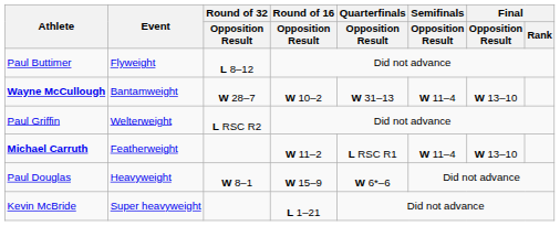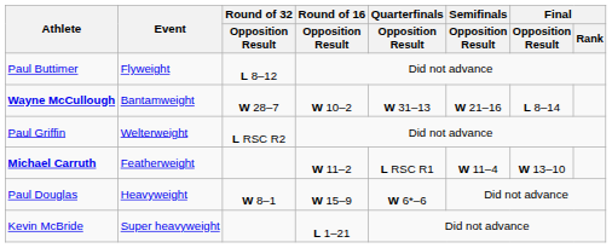Wayne McCullough | Semifinals / Opposition Result: W 11–4 -> W 21–16
Wayne McCullough | Final / Opposition Result: W 13–10 -> L 8–14
